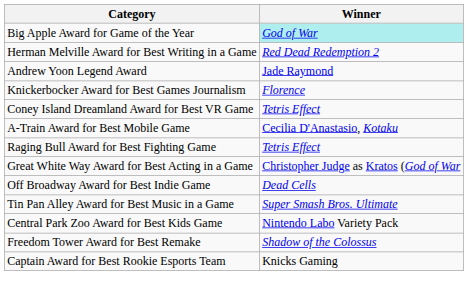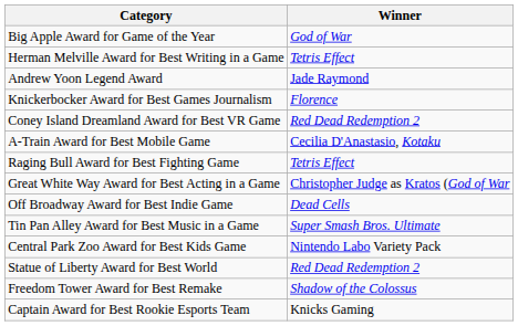Big Apple Award for Game of the Year | Winner: paleturquoise background -> no background
Herman Melville Award for Best Writing in a Game | Winner: Red Dead Redemption 2 -> Tetris Effect
Coney Island Dreamland Award for Best VR Game | Winner: Tetris Effect -> Red Dead Redemption 2
+ row: Statue of Liberty Award for Best World | Red Dead Redemption 2
